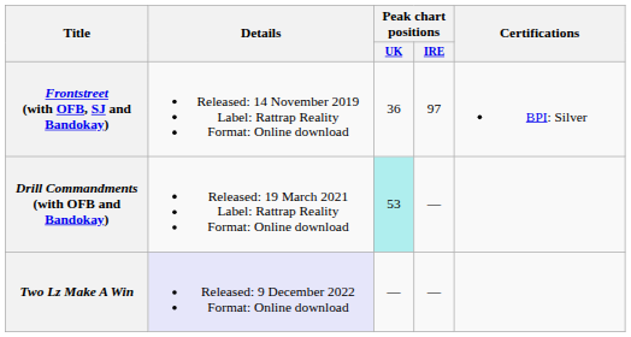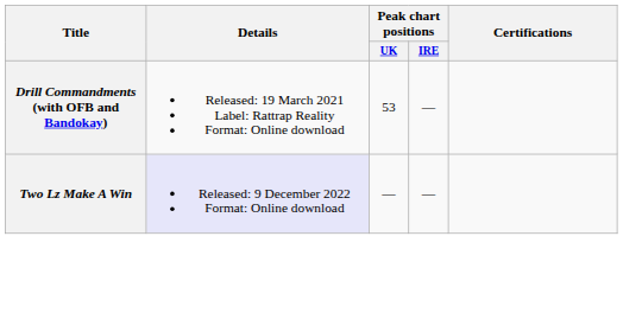- row: Frontstreet (with OFB, SJ and Bandokay) | Released: 14 November 2019 Label: Rattrap Reality Format: Online download | 36 | 97 | BPI: Silver
Drill Commandments (with OFB and Bandokay) | Peak chart positions / UK: paleturquoise background -> no background
